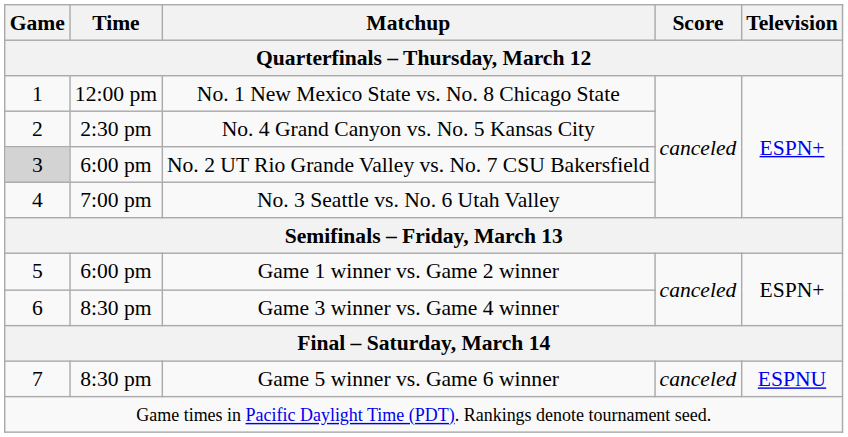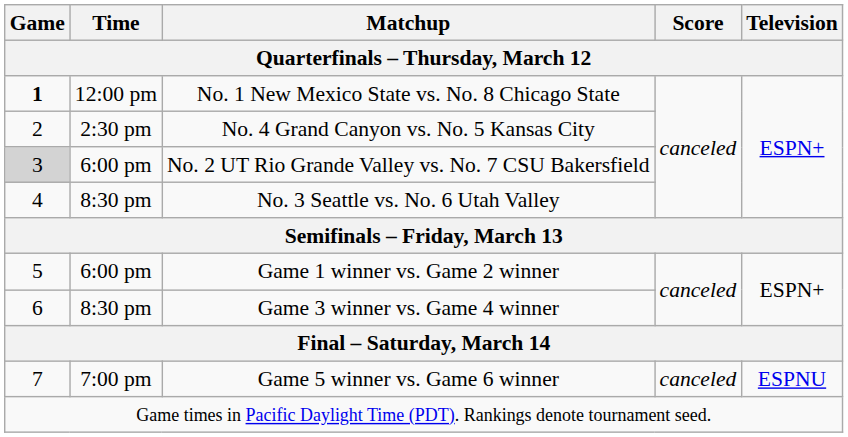No. 1 New Mexico State vs. No. 8 Chicago State | Game: normal -> bold
No. 3 Seattle vs. No. 6 Utah Valley | Time: 7:00 pm -> 8:30 pm
Game 5 winner vs. Game 6 winner | Time: 8:30 pm -> 7:00 pm
